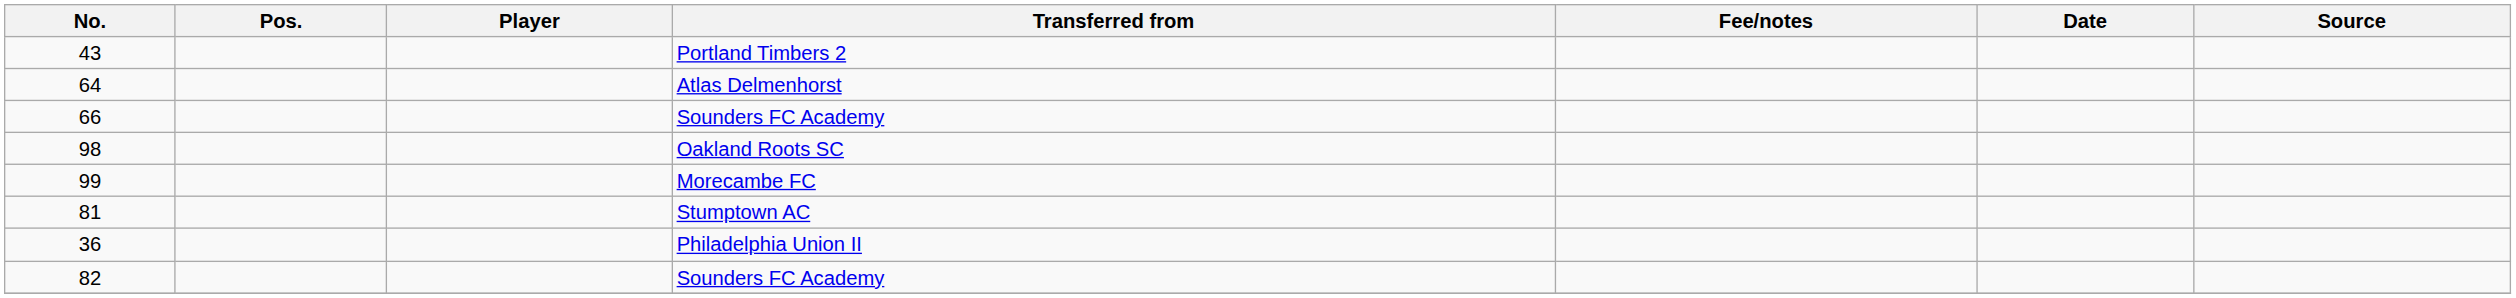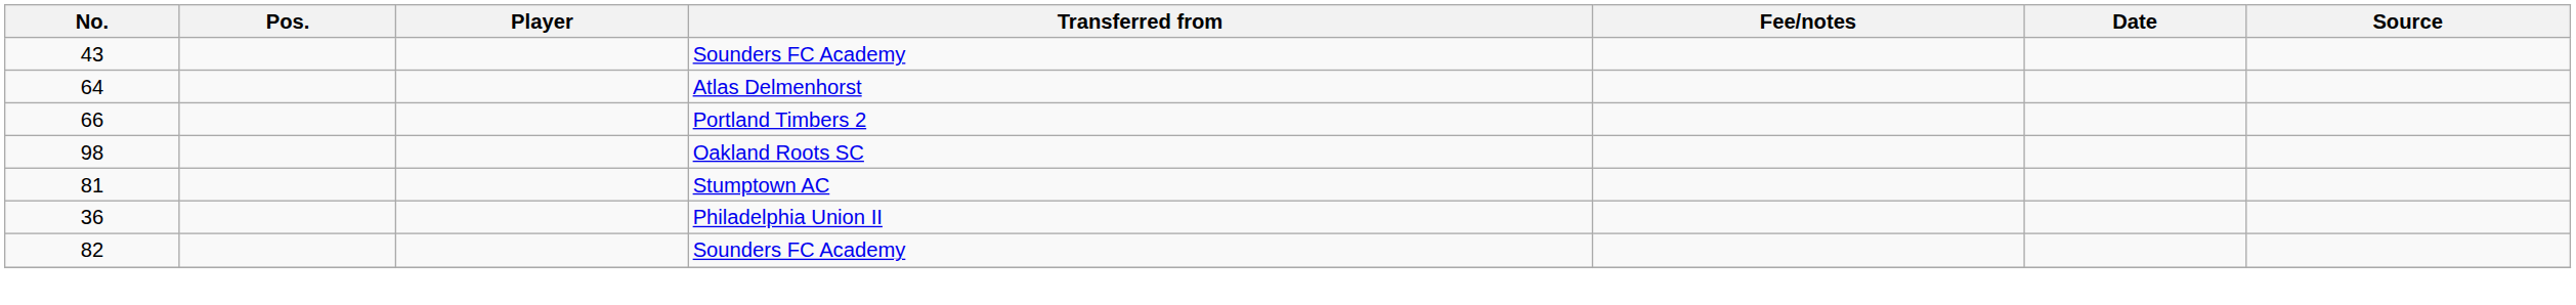43 | Transferred from: Portland Timbers 2 -> Sounders FC Academy
66 | Transferred from: Sounders FC Academy -> Portland Timbers 2
- row: 99 | Morecambe FC
